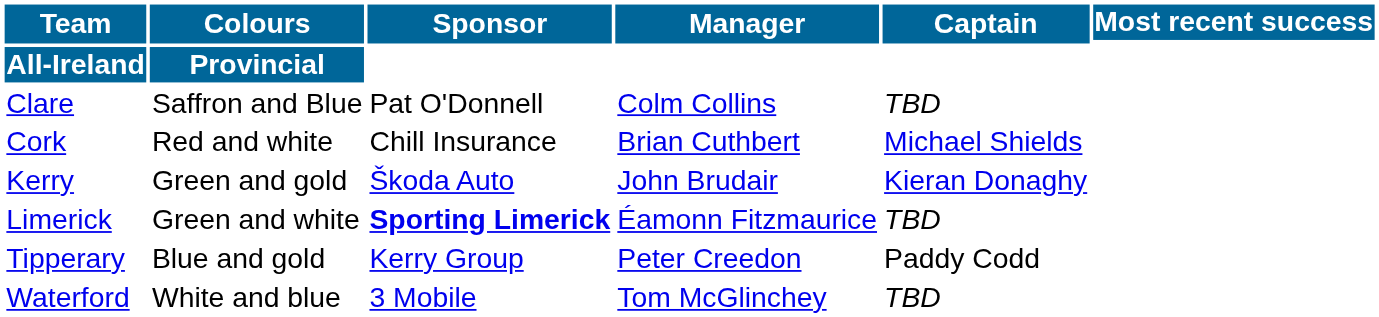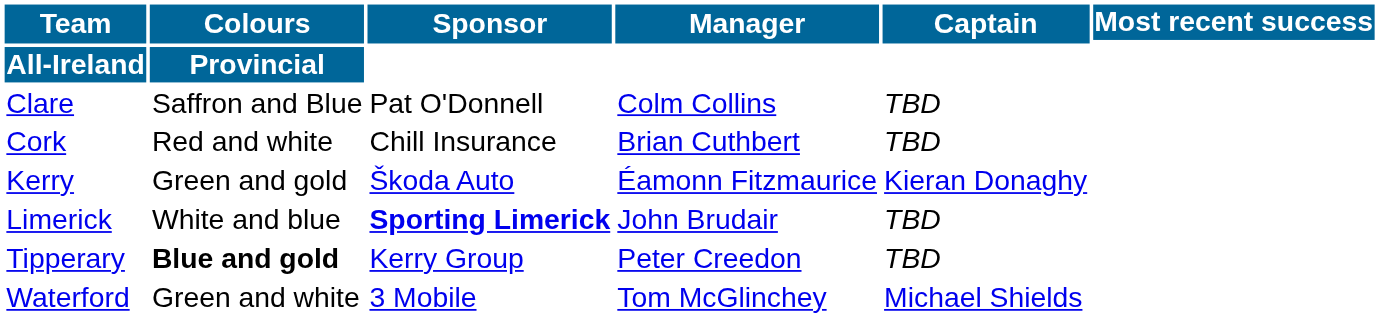Cork | Captain: Michael Shields -> TBD
Kerry | Manager: John Brudair -> Éamonn Fitzmaurice
Limerick | Colours: Green and white -> White and blue
Limerick | Manager: Éamonn Fitzmaurice -> John Brudair
Tipperary | Colours: normal -> bold
Tipperary | Captain: Paddy Codd -> TBD
Waterford | Colours: White and blue -> Green and white
Waterford | Captain: TBD -> Michael Shields
